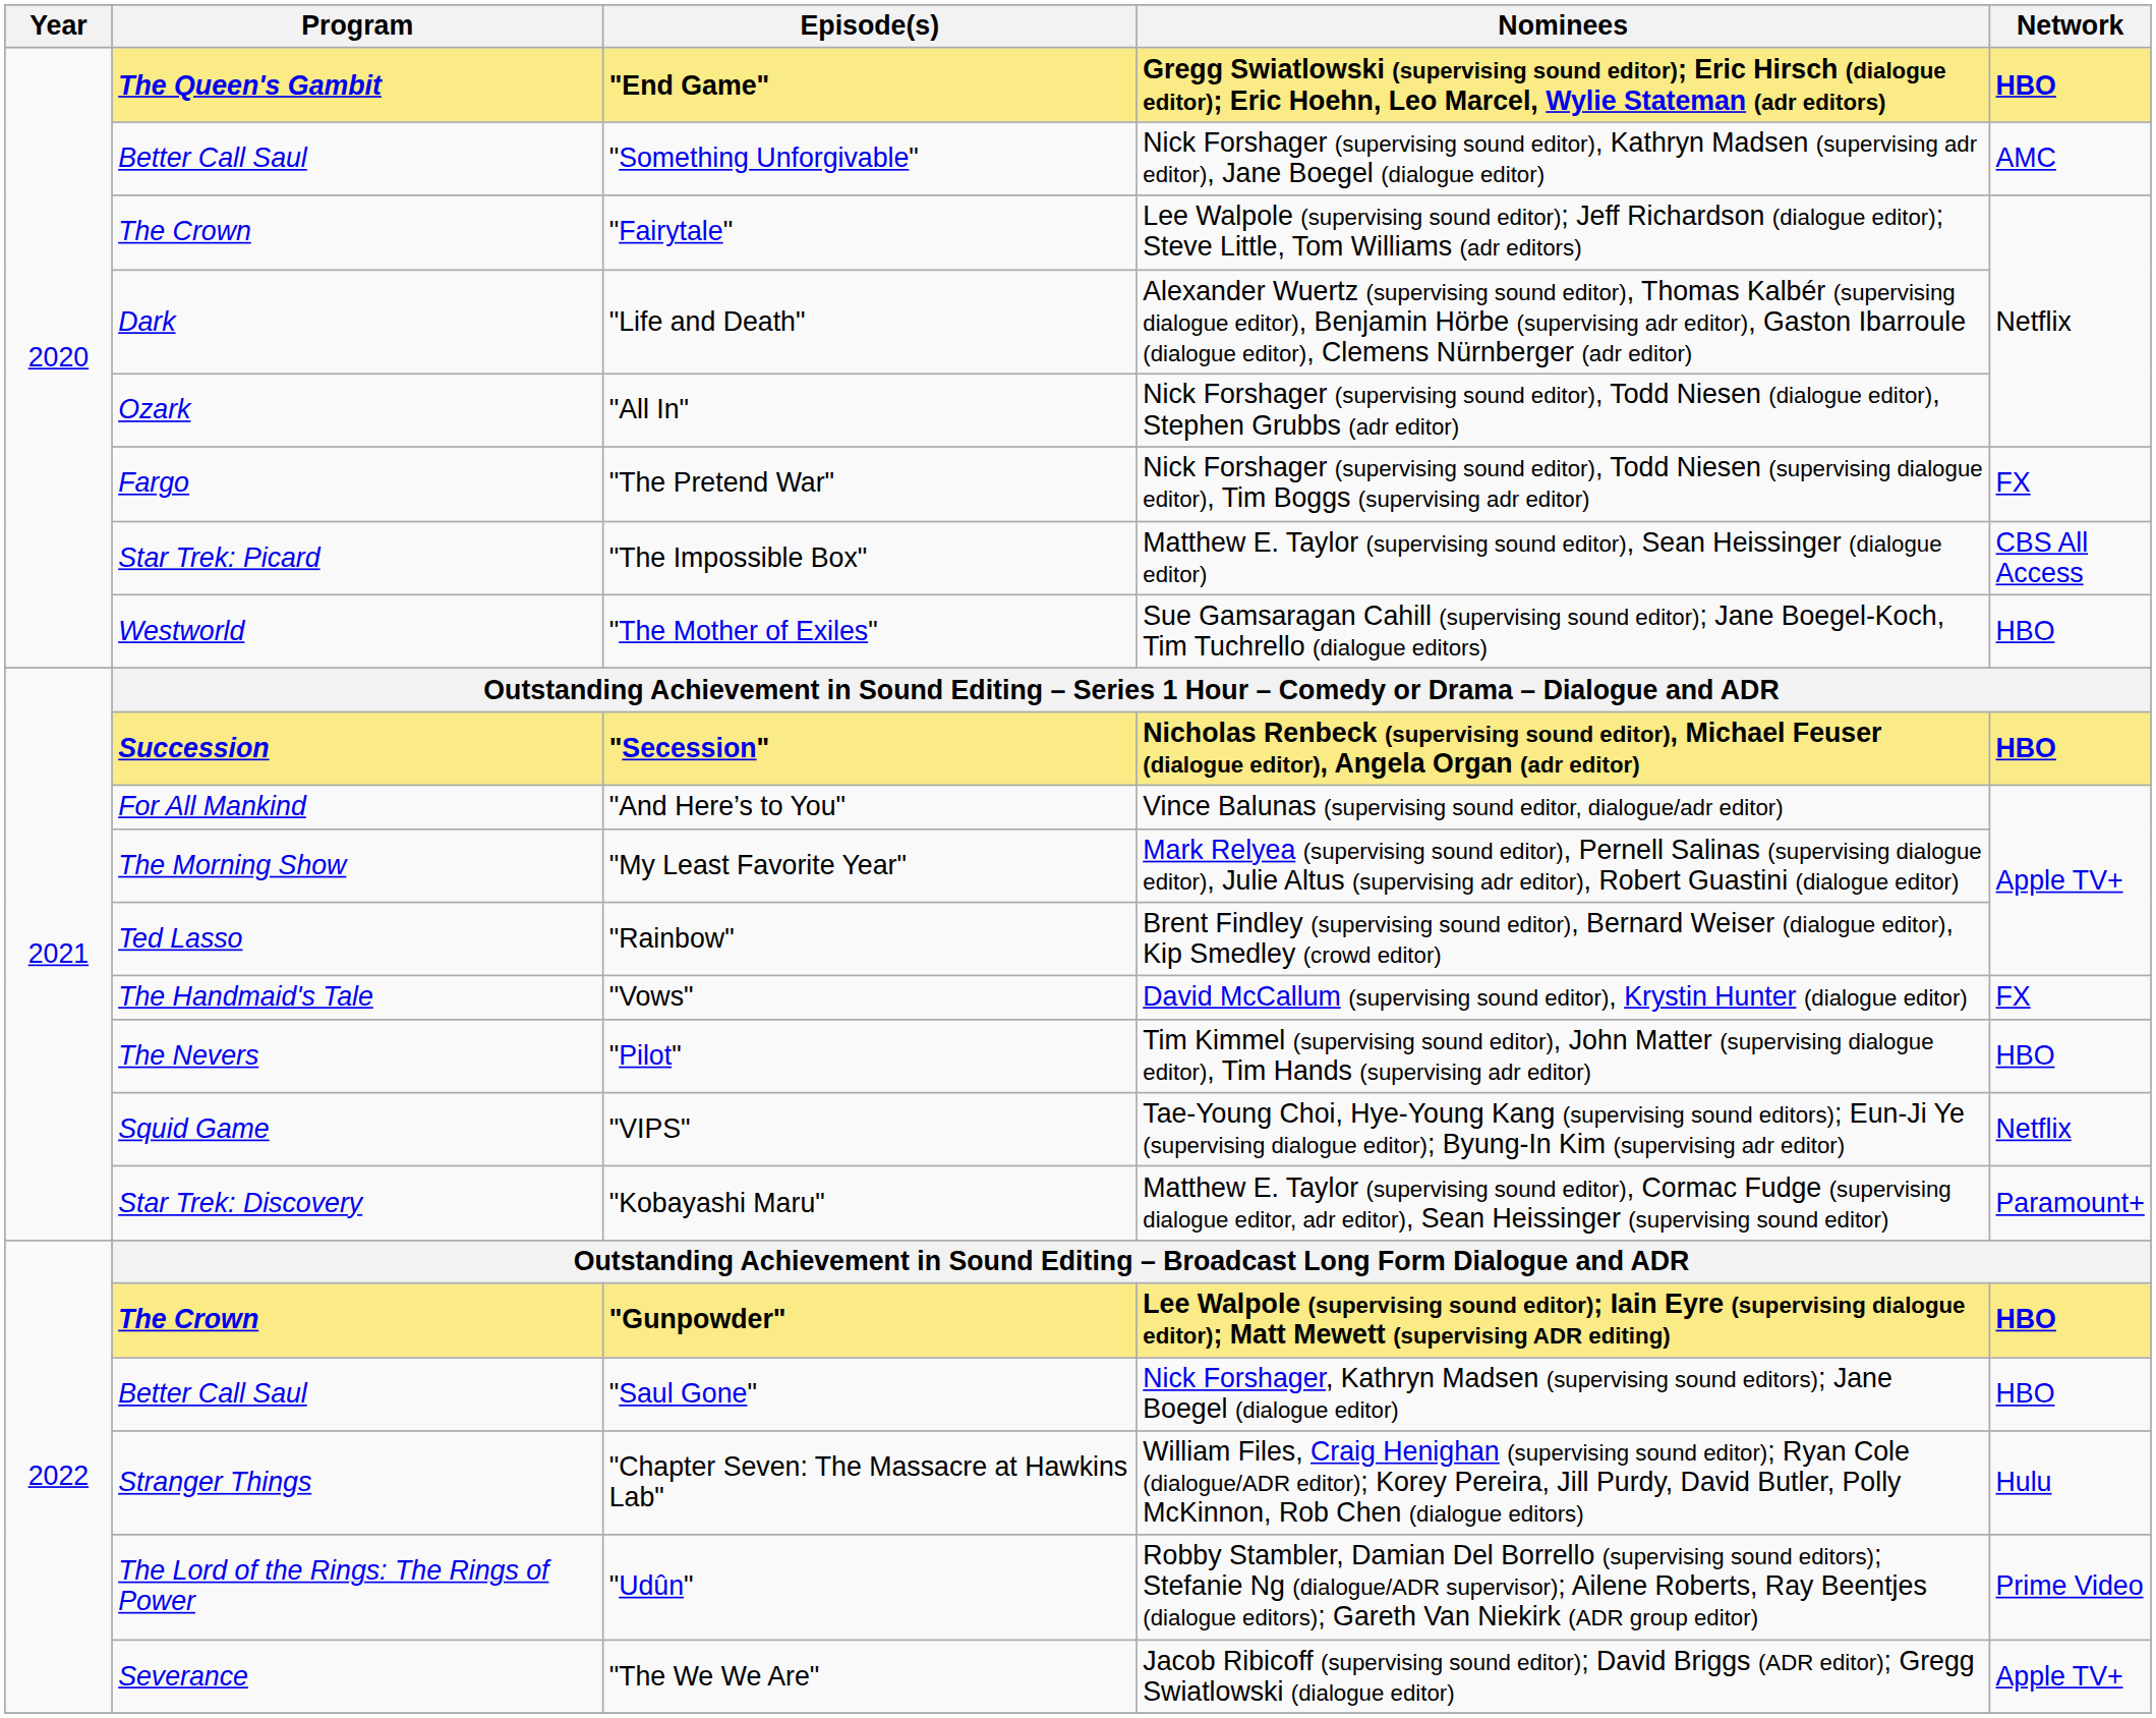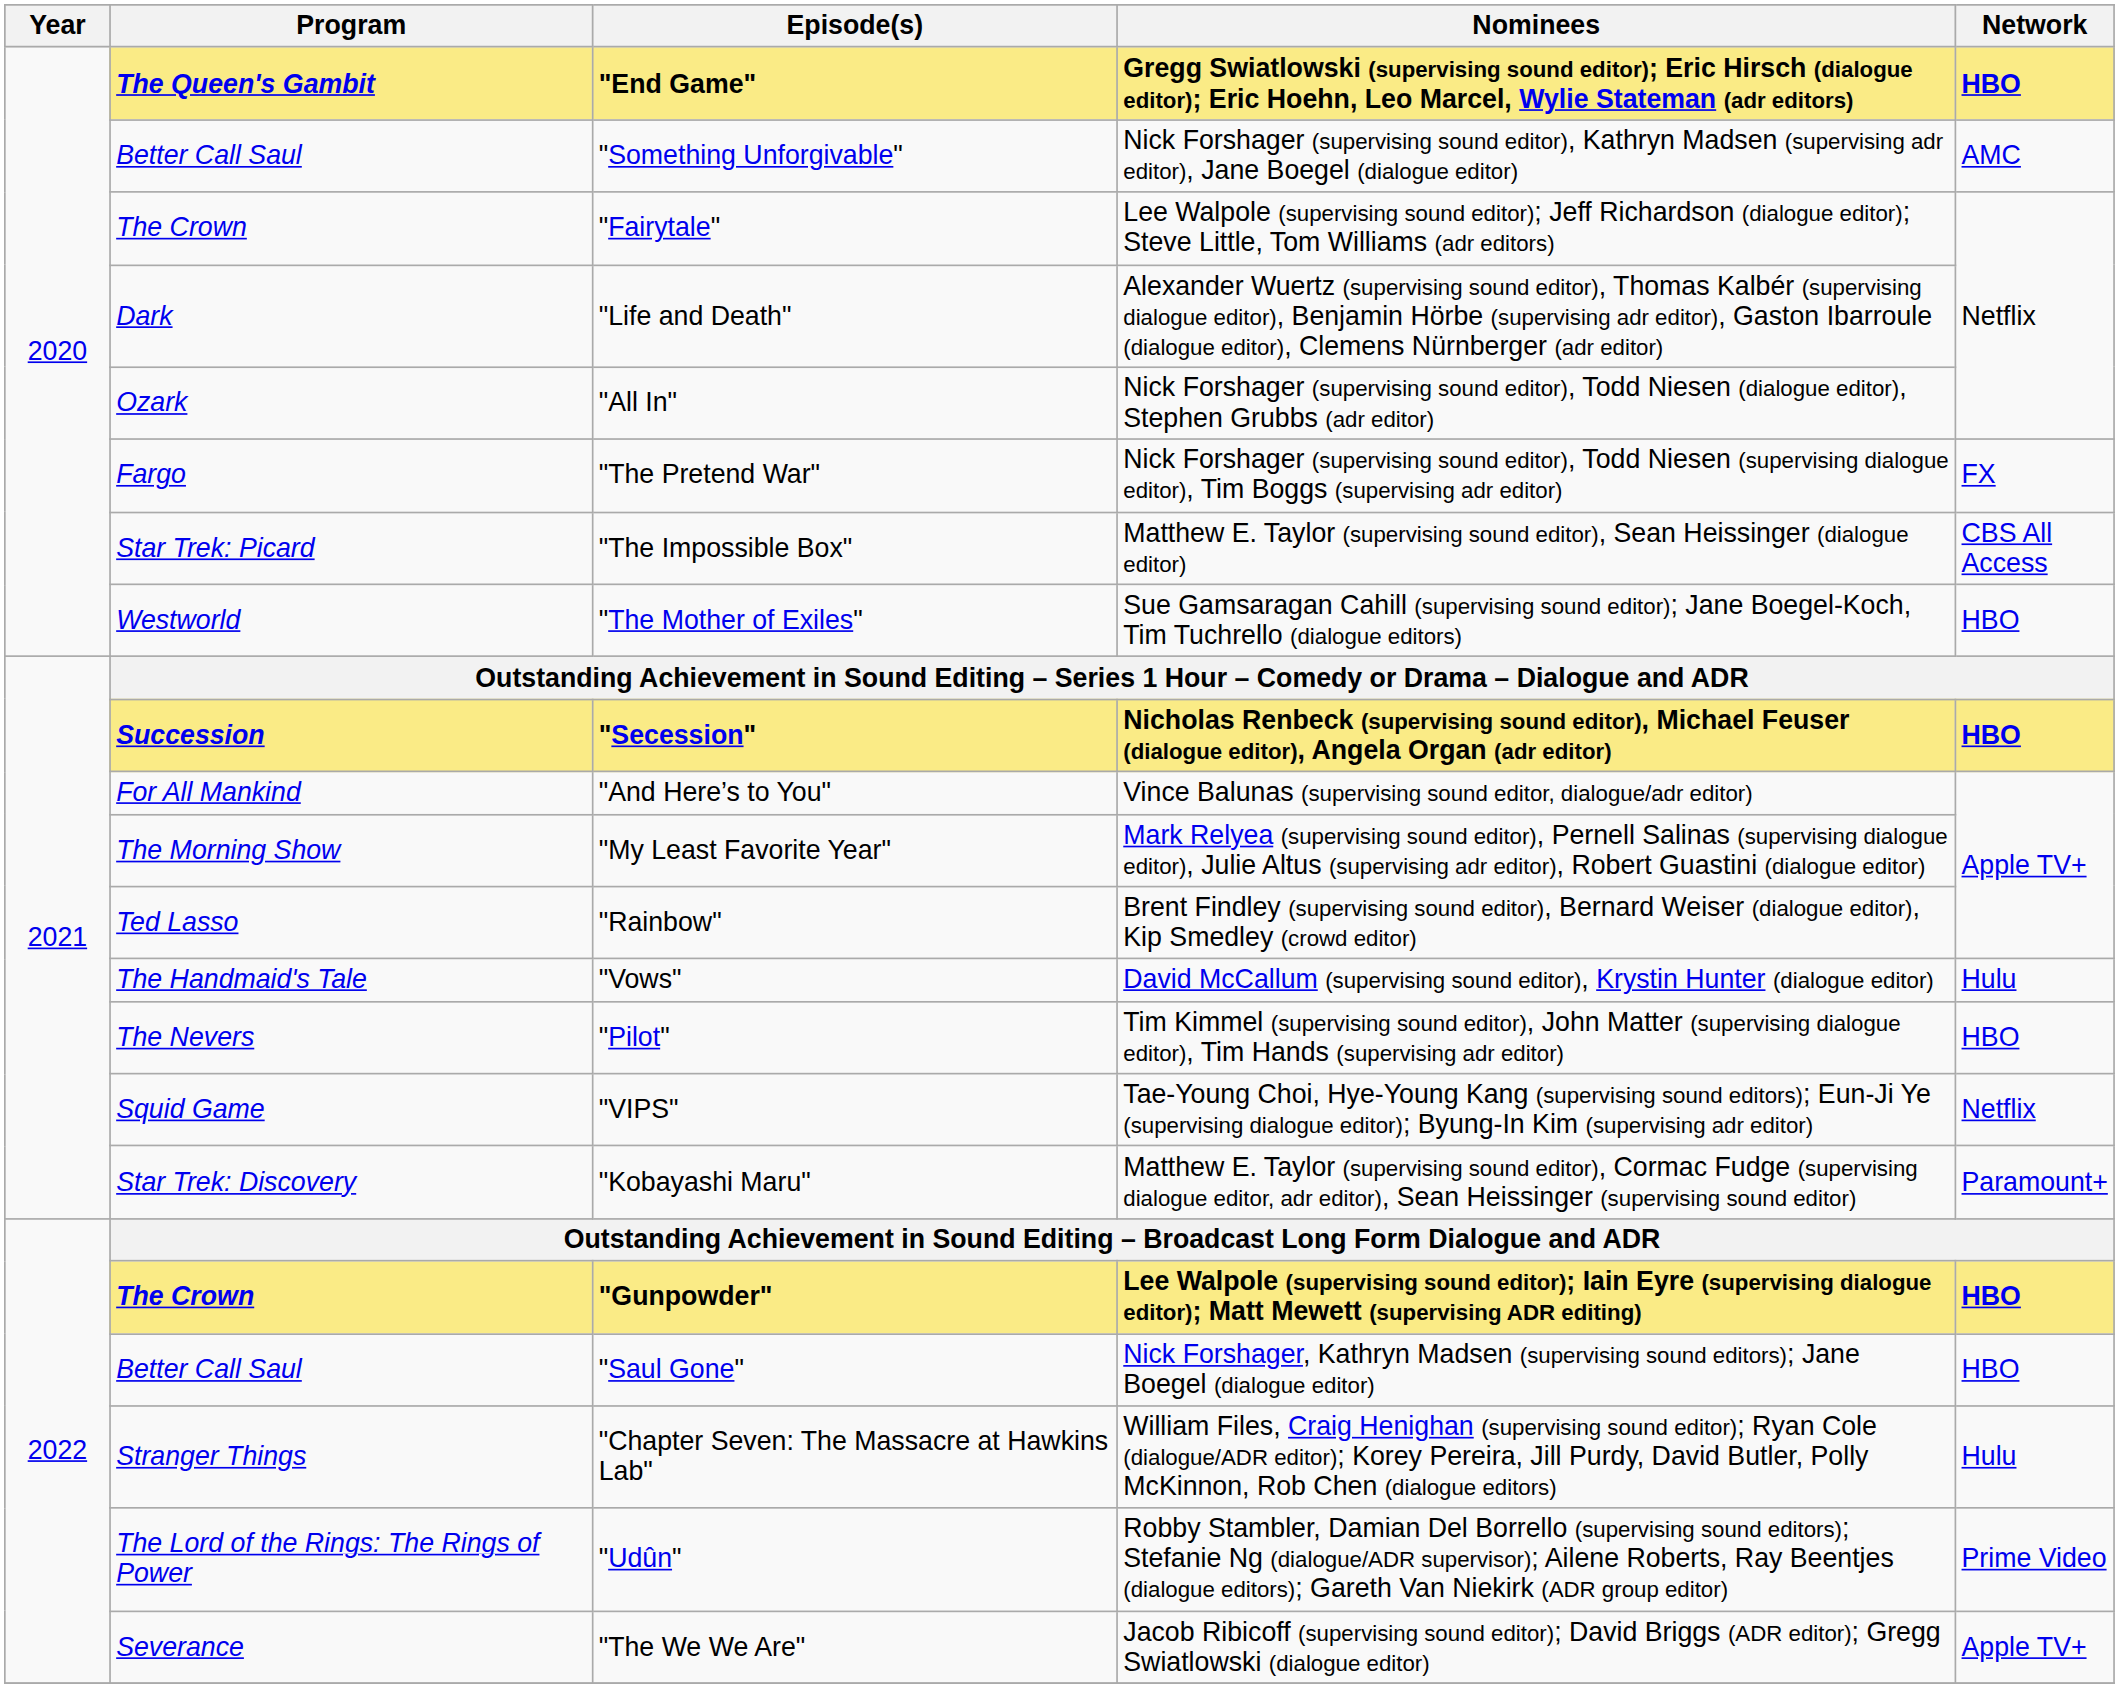"Vows" | Network: FX -> Hulu
